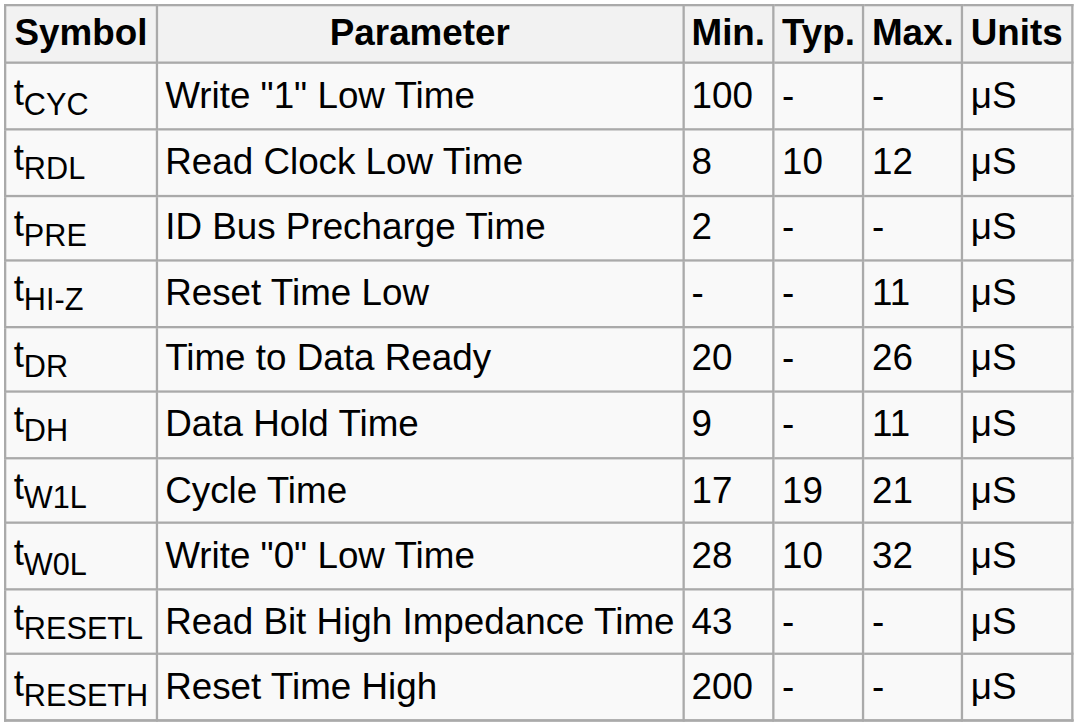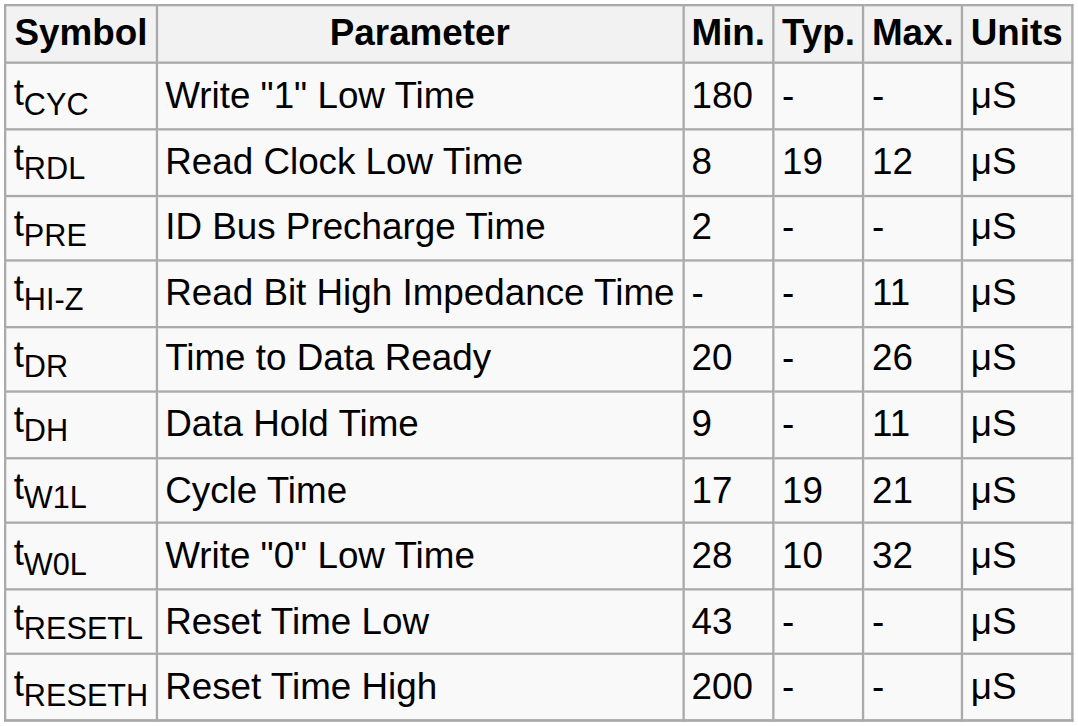tCYC | Min.: 100 -> 180
tRDL | Typ.: 10 -> 19
tHI-Z | Parameter: Reset Time Low -> Read Bit High Impedance Time
tRESETL | Parameter: Read Bit High Impedance Time -> Reset Time Low
